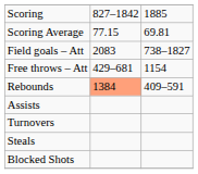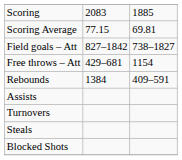Scoring | column 2: 827–1842 -> 2083
Field goals – Att | column 2: 2083 -> 827–1842
Rebounds | column 2: lightsalmon background -> no background
